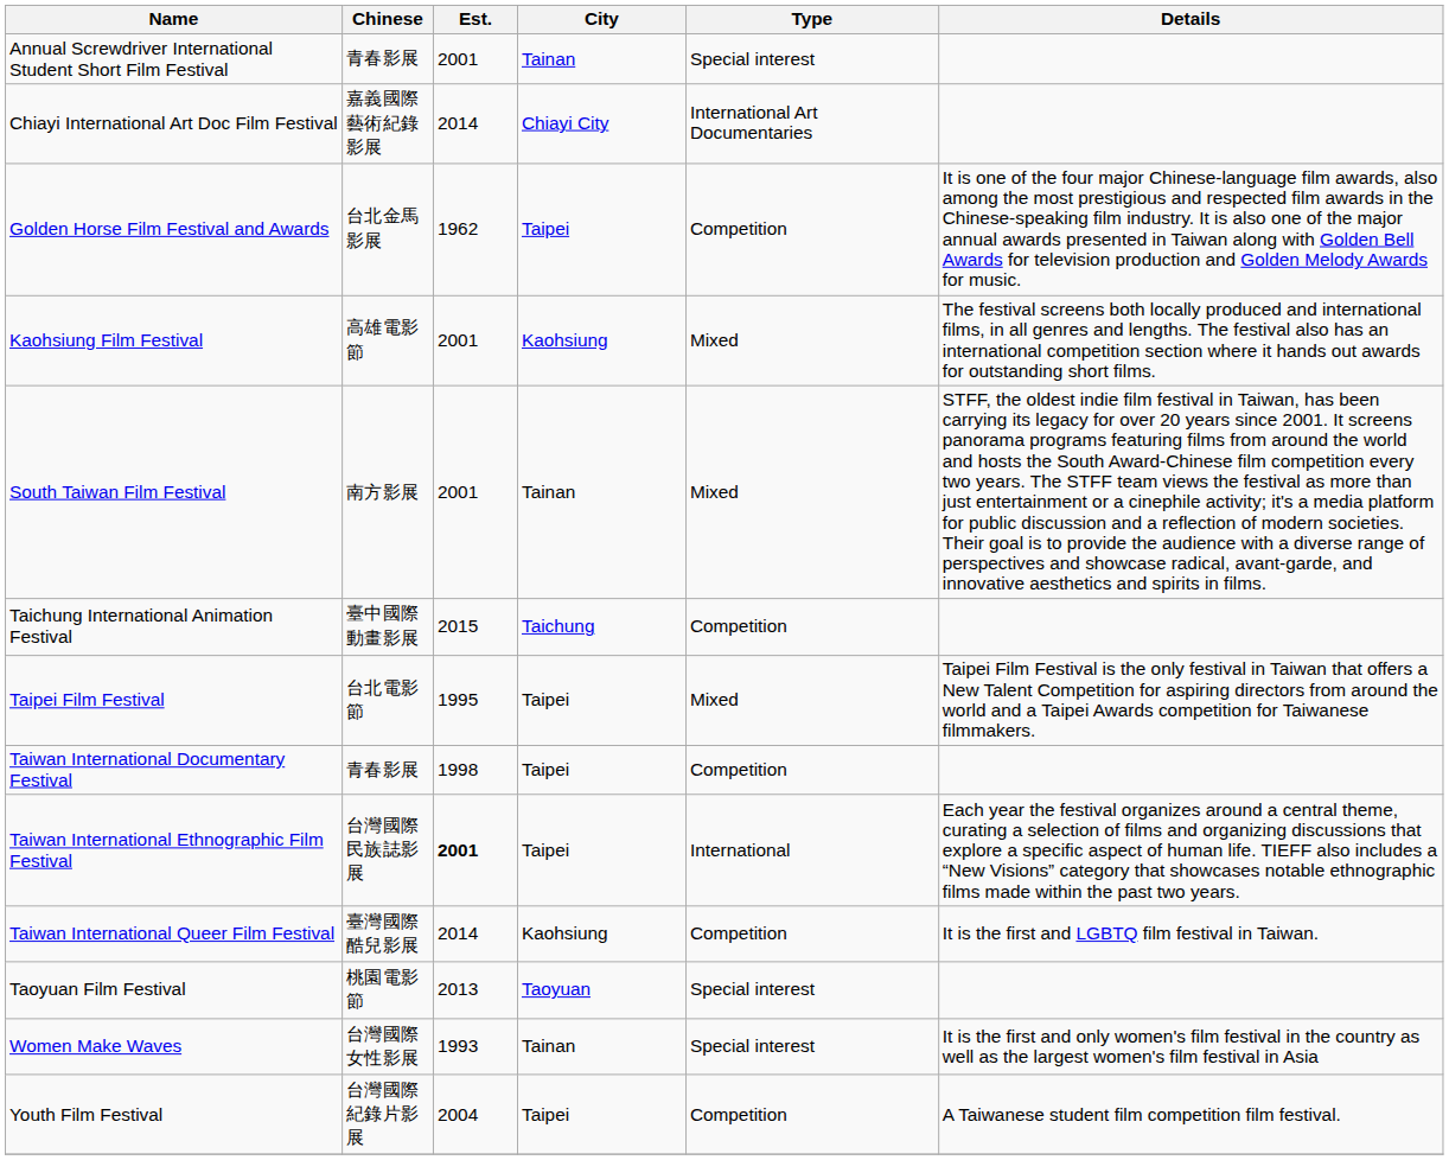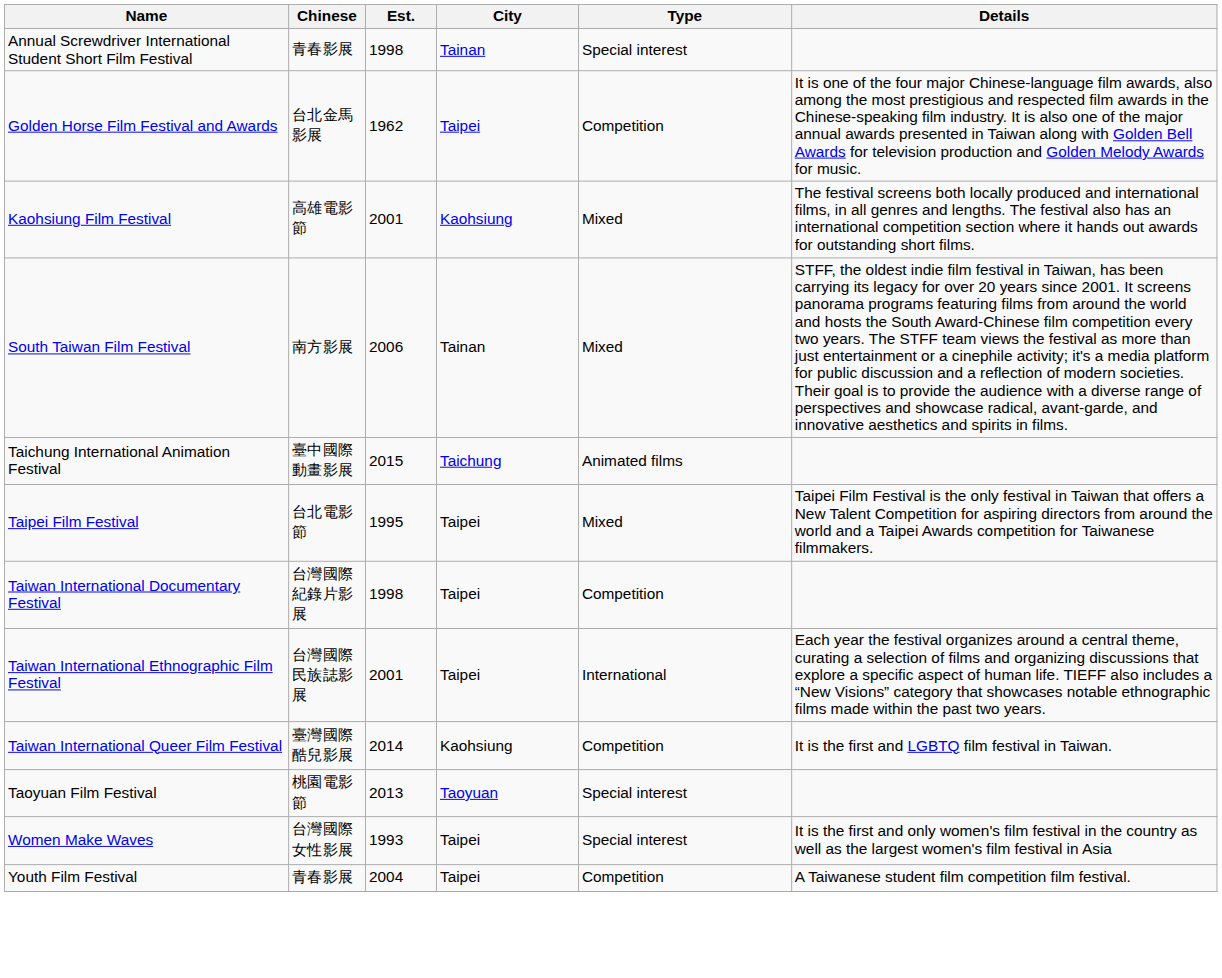Annual Screwdriver International Student Short Film Festival | Est.: 2001 -> 1998
- row: Chiayi International Art Doc Film Festival | 嘉義國際藝術紀錄影展 | 2014 | Chiayi City | International Art Documentaries
South Taiwan Film Festival | Est.: 2001 -> 2006
Taichung International Animation Festival | Type: Competition -> Animated films
Taiwan International Documentary Festival | Chinese: 青春影展 -> 台灣國際紀錄片影展
Taiwan International Ethnographic Film Festival | Est.: bold -> normal
Women Make Waves | City: Tainan -> Taipei
Youth Film Festival | Chinese: 台灣國際紀錄片影展 -> 青春影展
